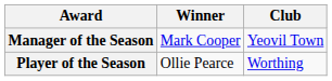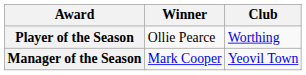rows swapped: Player of the Season <-> Manager of the Season
